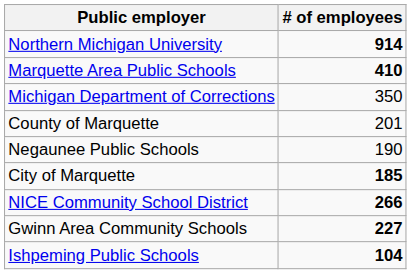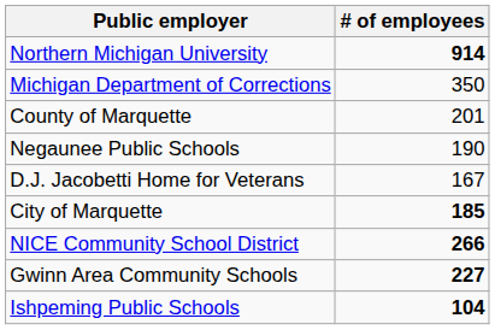- row: Marquette Area Public Schools | 410
+ row: D.J. Jacobetti Home for Veterans | 167
